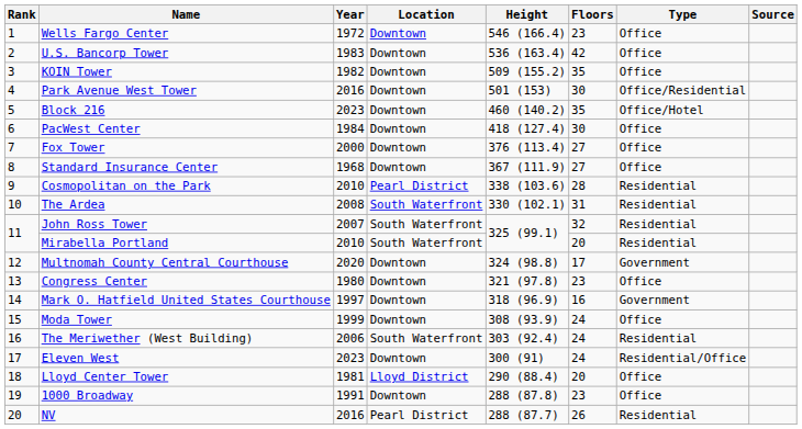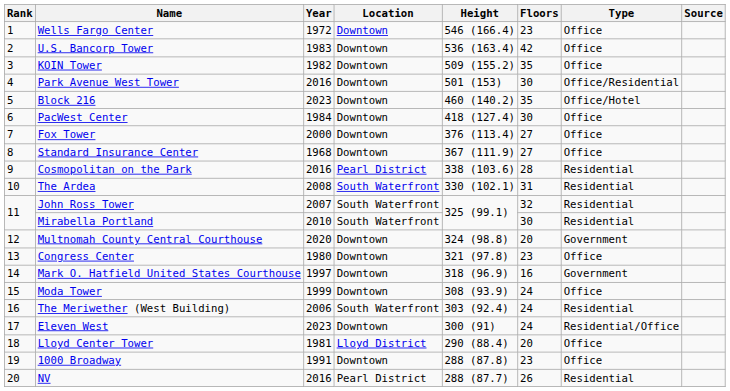Cosmopolitan on the Park | Year: 2010 -> 2016
Mirabella Portland | Floors: 20 -> 30
Multnomah County Central Courthouse | Floors: 17 -> 20
